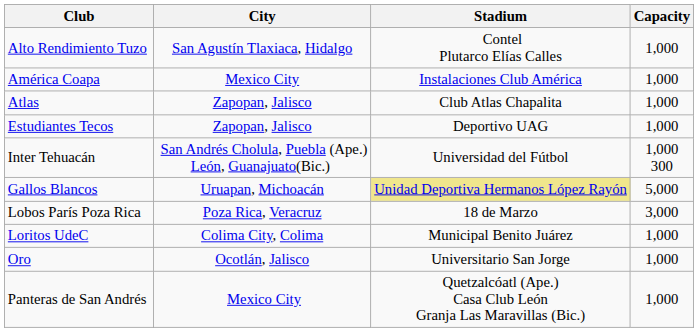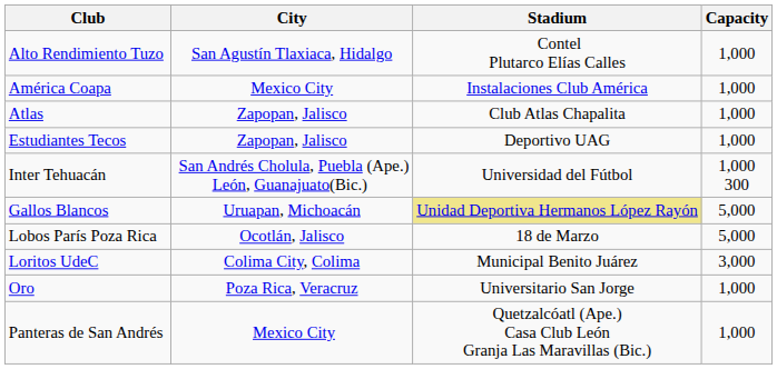Lobos París Poza Rica | City: Poza Rica, Veracruz -> Ocotlán, Jalisco
Lobos París Poza Rica | Capacity: 3,000 -> 5,000
Loritos UdeC | Capacity: 1,000 -> 3,000
Oro | City: Ocotlán, Jalisco -> Poza Rica, Veracruz
